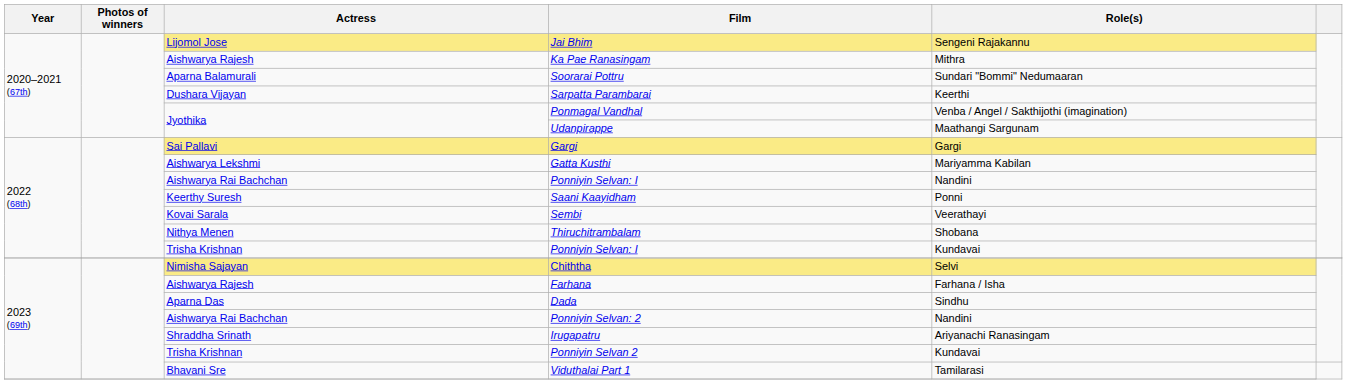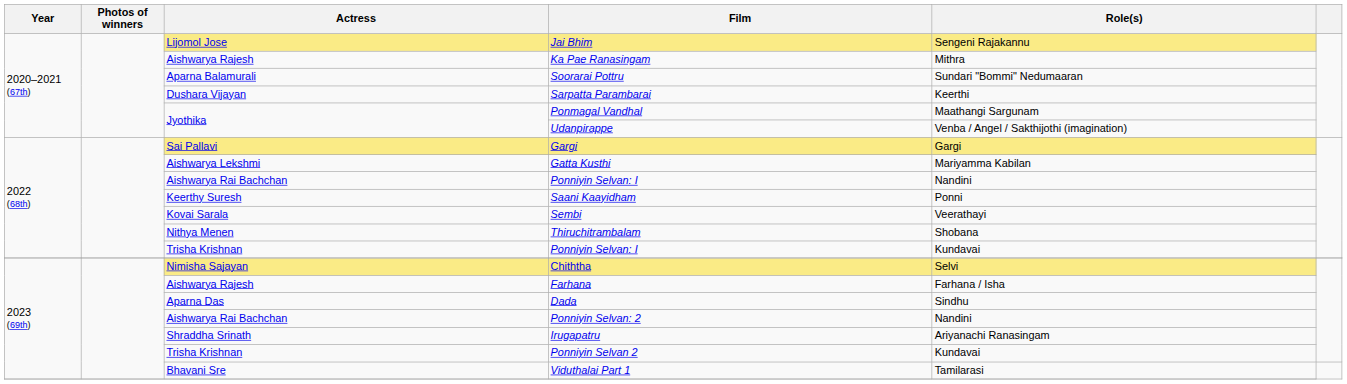Ponmagal Vandhal | Role(s): Venba / Angel / Sakthijothi (imagination) -> Maathangi Sargunam
Udanpirappe | Role(s): Maathangi Sargunam -> Venba / Angel / Sakthijothi (imagination)
